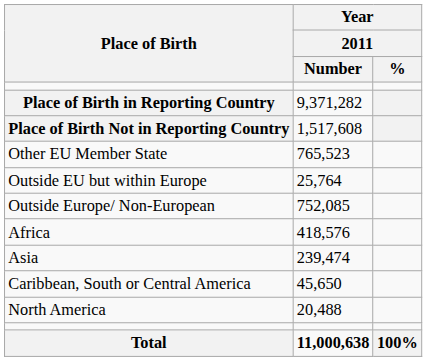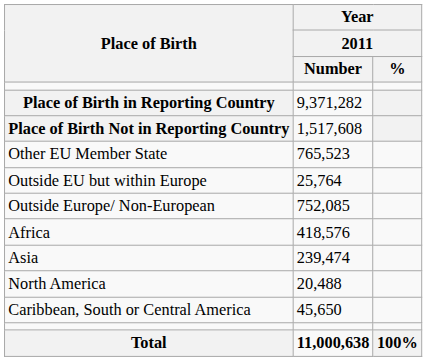rows swapped: North America <-> Caribbean, South or Central America
